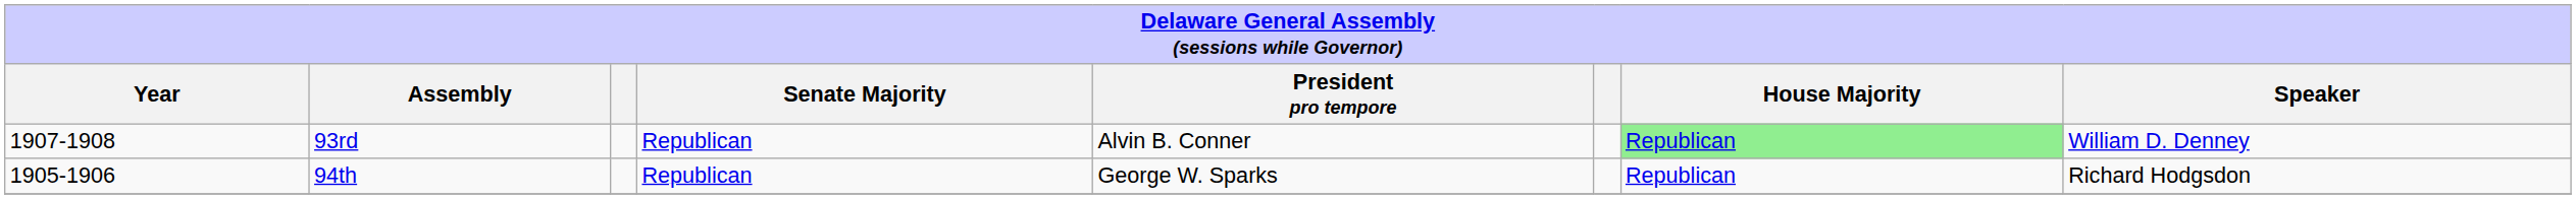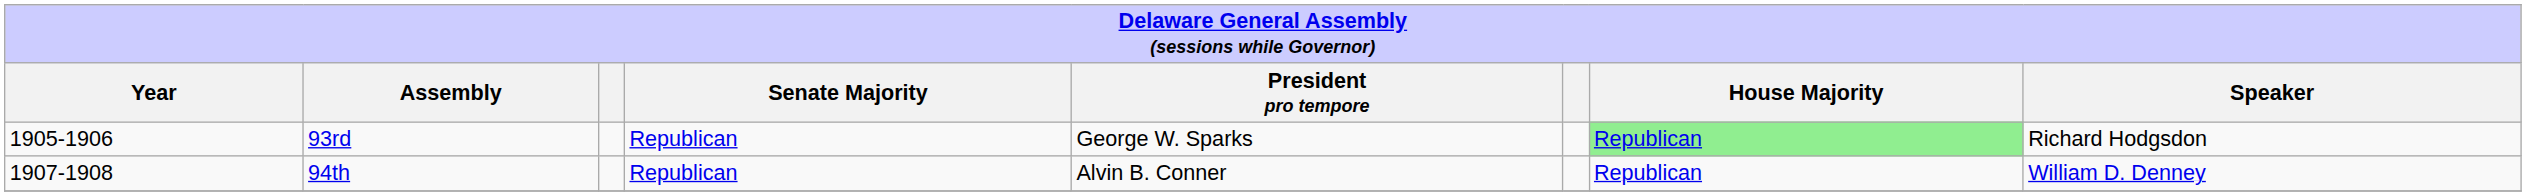93rd | Year: 1907-1908 -> 1905-1906
93rd | President pro tempore: Alvin B. Conner -> George W. Sparks
93rd | Speaker: William D. Denney -> Richard Hodgsdon
94th | Year: 1905-1906 -> 1907-1908
94th | President pro tempore: George W. Sparks -> Alvin B. Conner
94th | Speaker: Richard Hodgsdon -> William D. Denney
